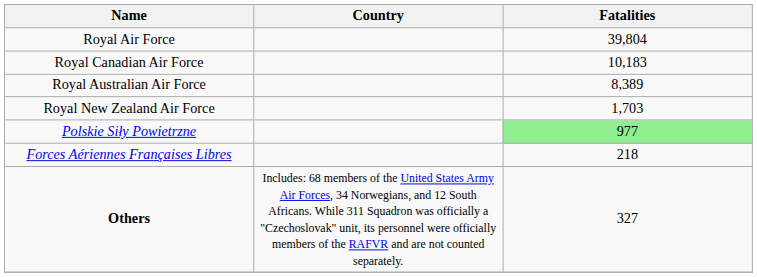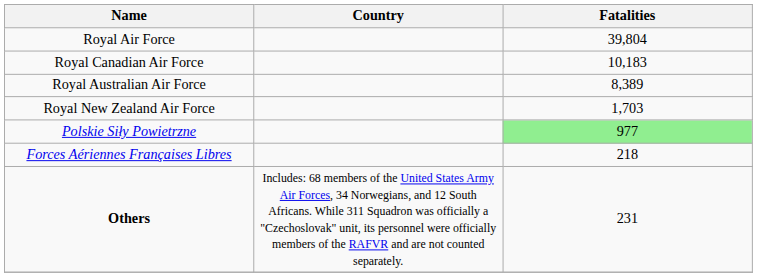Others | Fatalities: 327 -> 231
